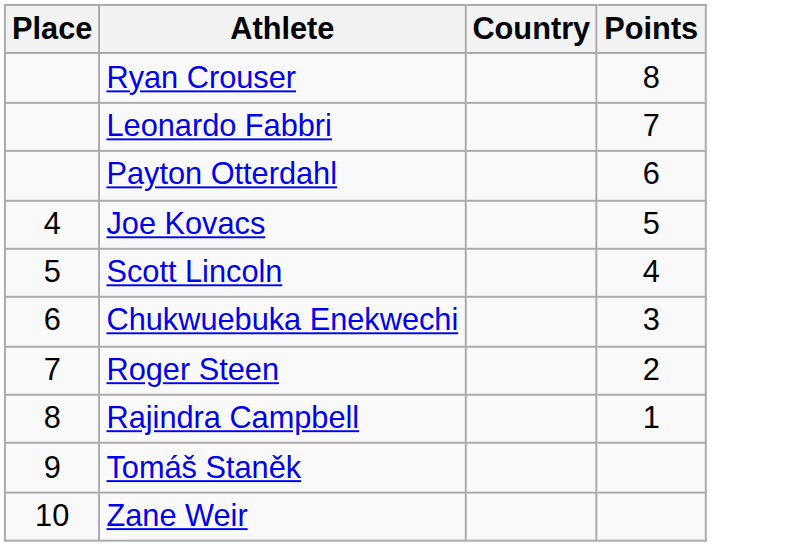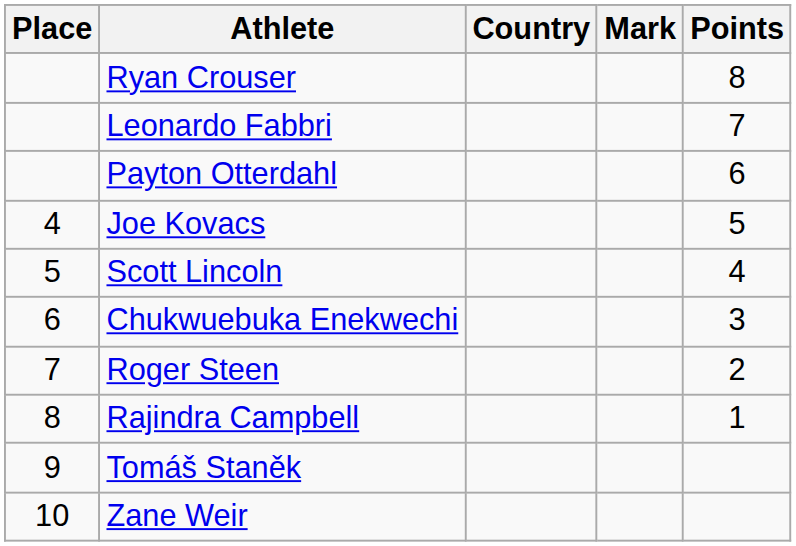+ column: Mark
